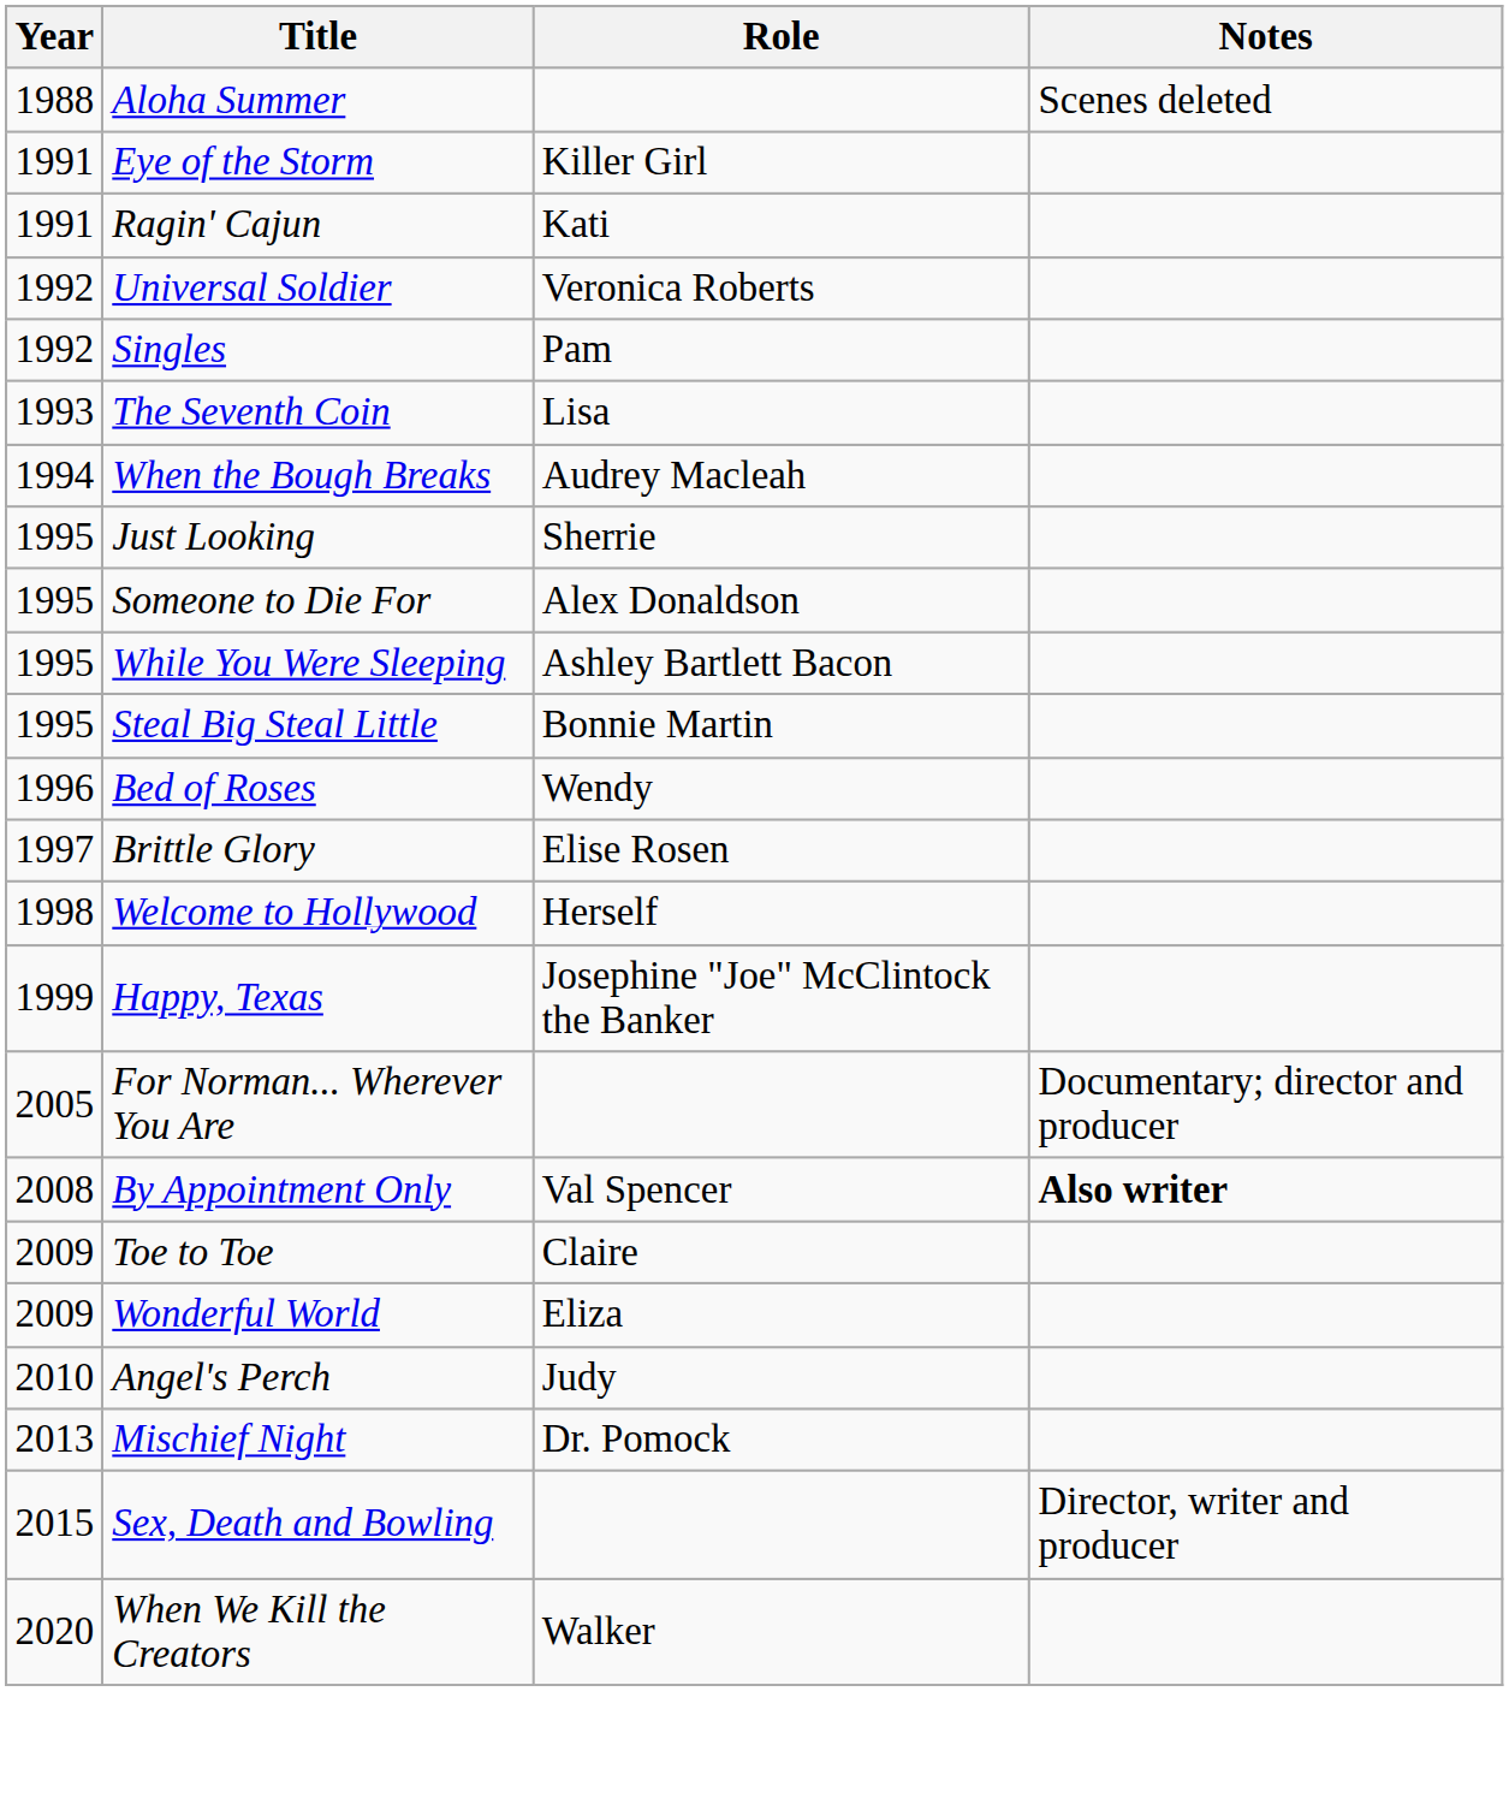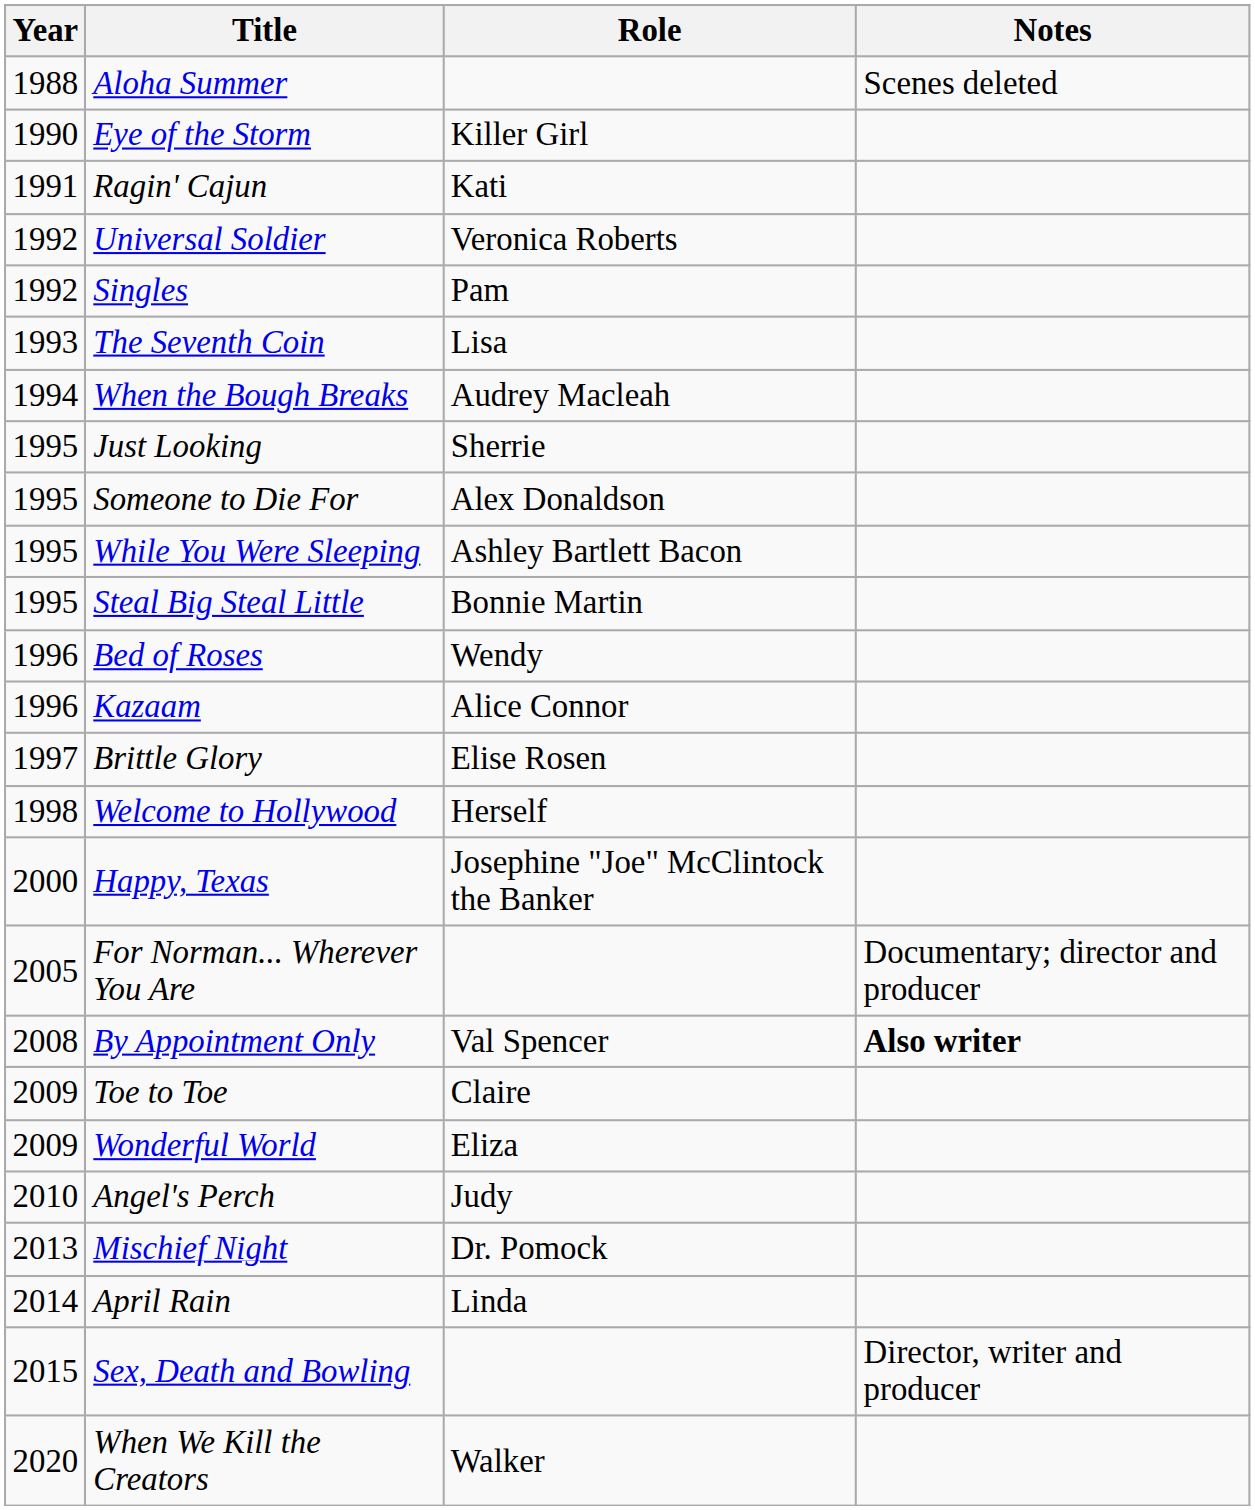Eye of the Storm | Year: 1991 -> 1990
+ row: 1996 | Kazaam | Alice Connor
Happy, Texas | Year: 1999 -> 2000
+ row: 2014 | April Rain | Linda
